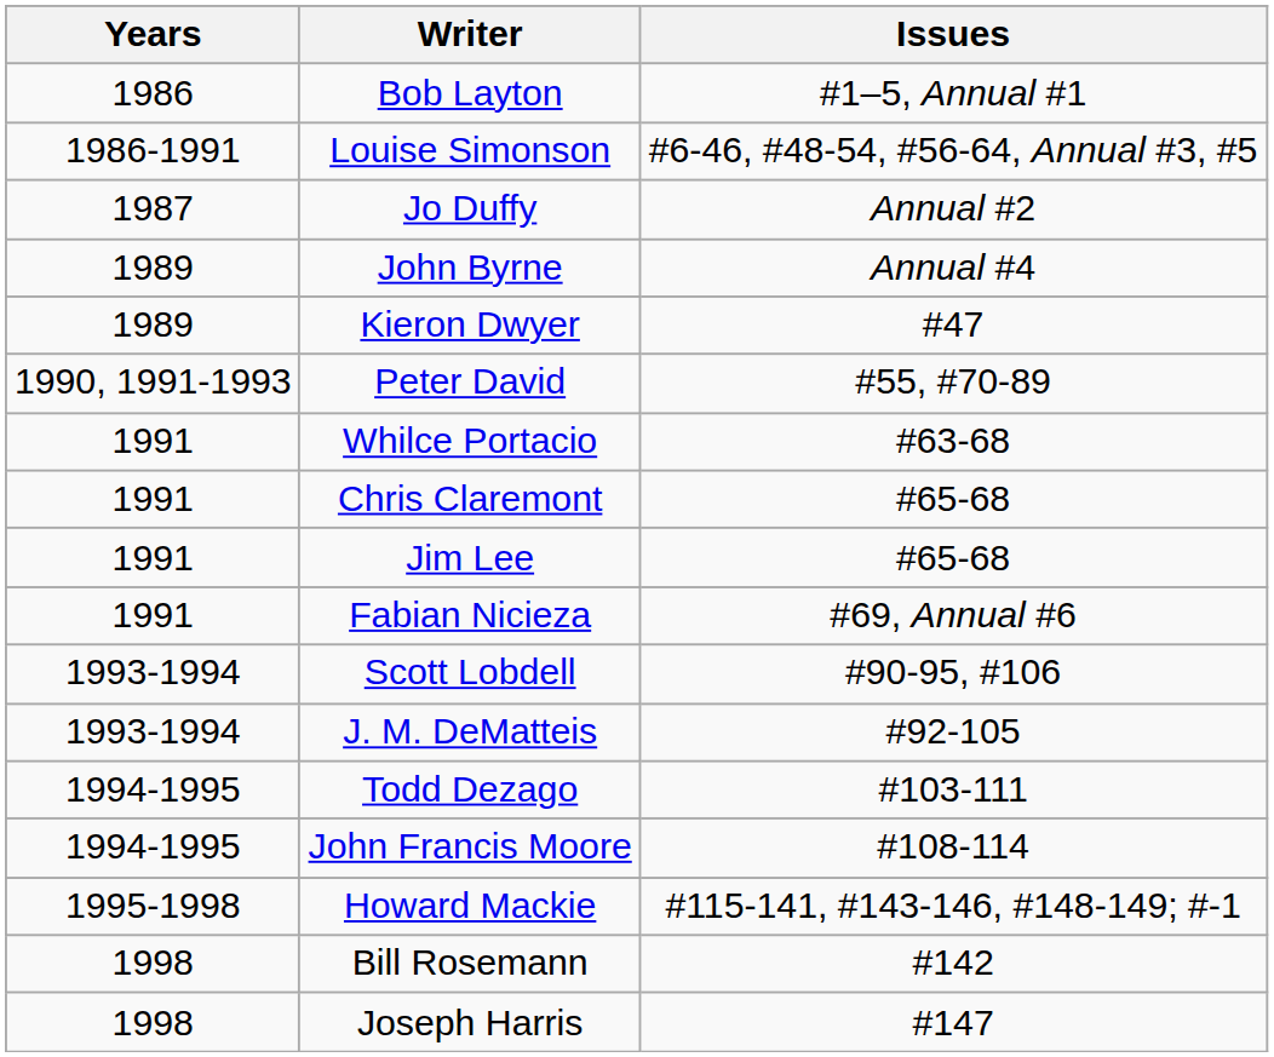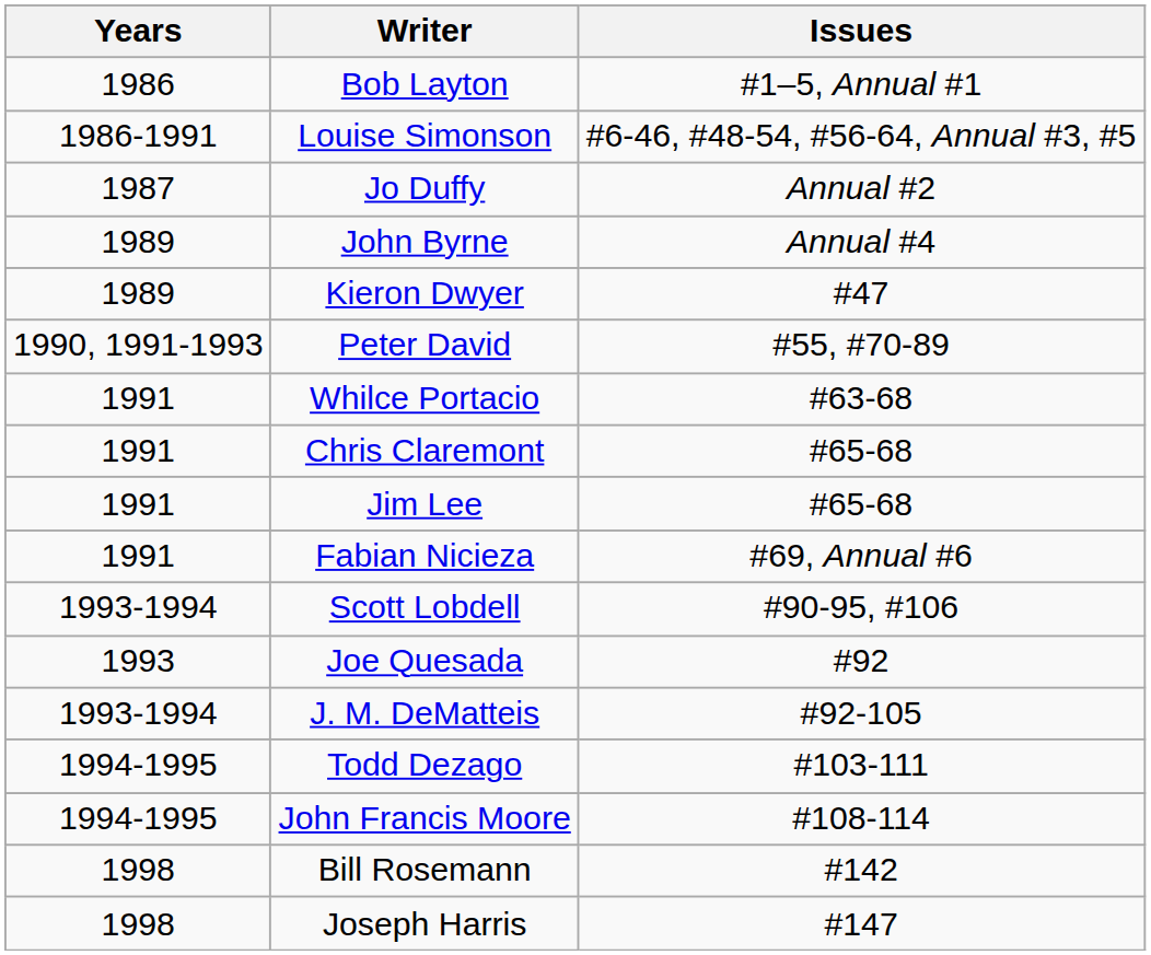+ row: 1993 | Joe Quesada | #92
- row: 1995-1998 | Howard Mackie | #115-141, #143-146, #148-149; #-1
